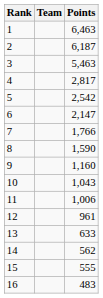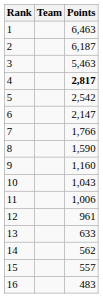4 | Points: normal -> bold
15 | Points: 555 -> 557
